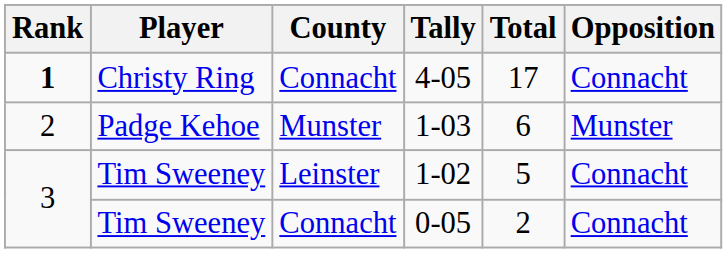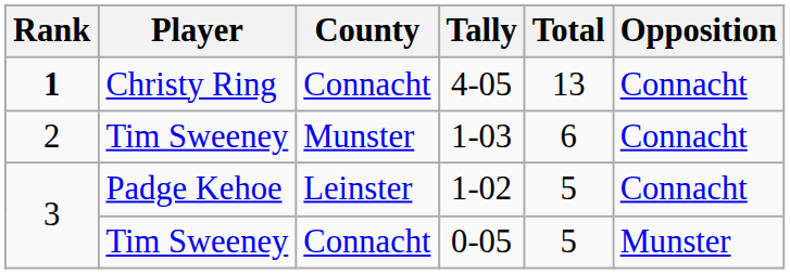4-05 | Total: 17 -> 13
1-03 | Player: Padge Kehoe -> Tim Sweeney
1-03 | Opposition: Munster -> Connacht
1-02 | Player: Tim Sweeney -> Padge Kehoe
0-05 | Total: 2 -> 5
0-05 | Opposition: Connacht -> Munster
